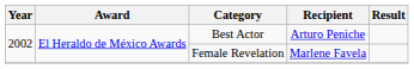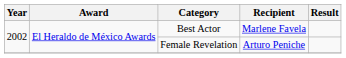Best Actor | Recipient: Arturo Peniche -> Marlene Favela
Female Revelation | Recipient: Marlene Favela -> Arturo Peniche
